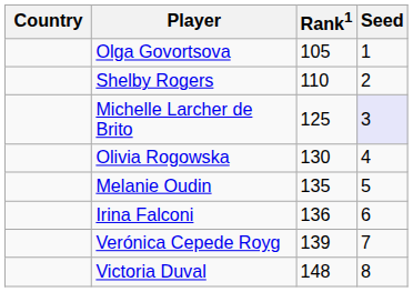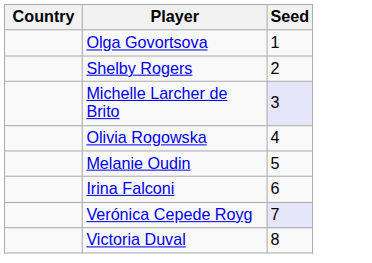- column: Rank1 | 105 | 110 | 125 | 130 | 135 | 136 | 139 | 148
Verónica Cepede Royg | Seed: no background -> lavender background
